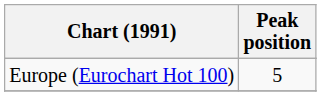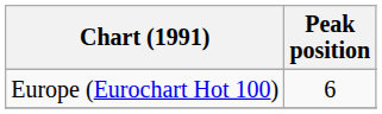Europe (Eurochart Hot 100) | Peak position: 5 -> 6
